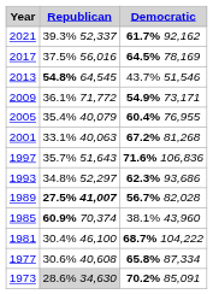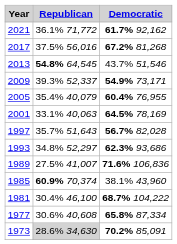2021 | Republican: 39.3% 52,337 -> 36.1% 71,772
2017 | Democratic: 64.5% 78,169 -> 67.2% 81,268
2009 | Republican: 36.1% 71,772 -> 39.3% 52,337
2001 | Democratic: 67.2% 81,268 -> 64.5% 78,169
1997 | Democratic: 71.6% 106,836 -> 56.7% 82,028
1989 | Republican: bold -> normal
1989 | Democratic: 56.7% 82,028 -> 71.6% 106,836
